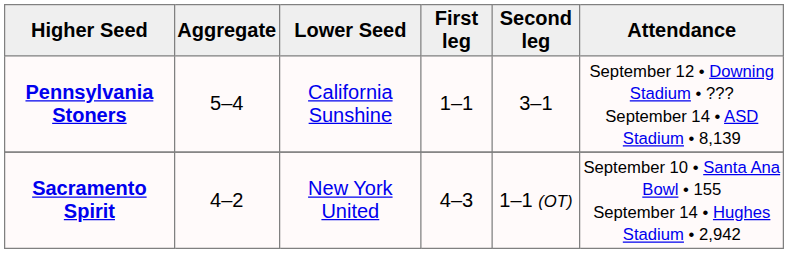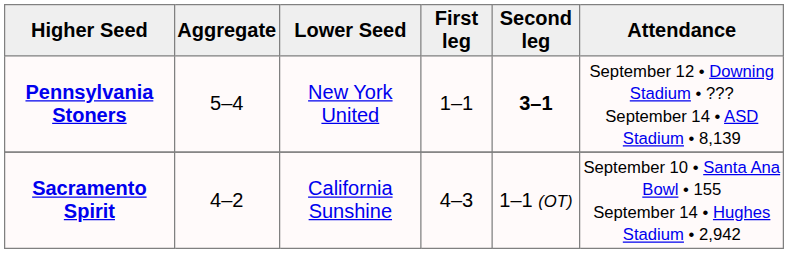Pennsylvania Stoners | Lower Seed: California Sunshine -> New York United
Pennsylvania Stoners | Second leg: normal -> bold
Sacramento Spirit | Lower Seed: New York United -> California Sunshine
